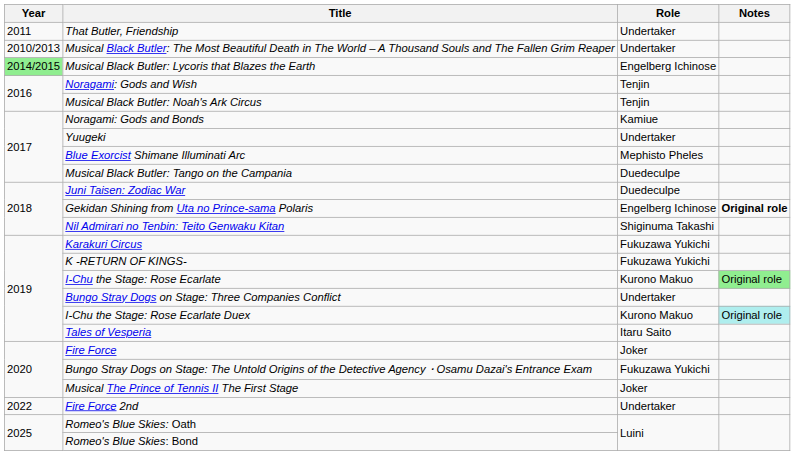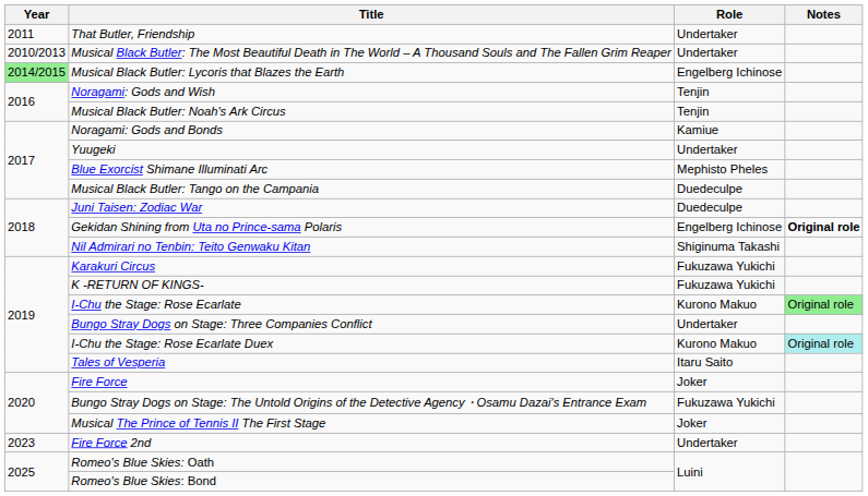Fire Force 2nd | Year: 2022 -> 2023
